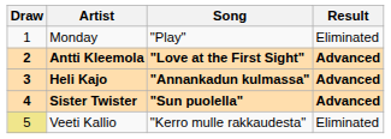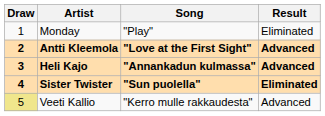Sister Twister | Result: Advanced -> Eliminated
Veeti Kallio | Result: Eliminated -> Advanced
